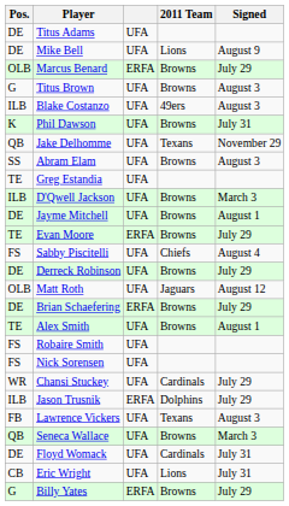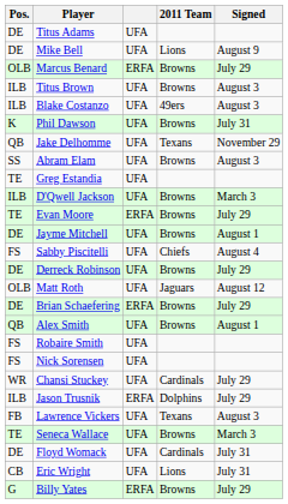Titus Brown | Pos.: G -> ILB
rows swapped: Jayme Mitchell <-> Evan Moore
Alex Smith | Pos.: TE -> QB
Seneca Wallace | Pos.: QB -> TE
